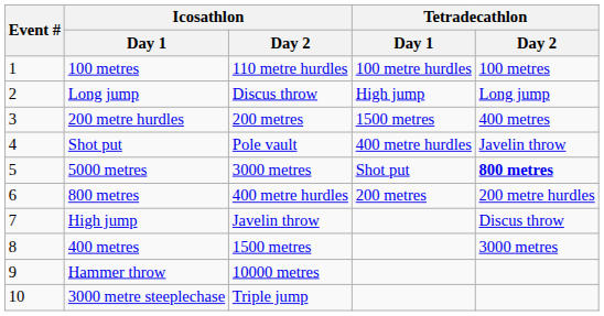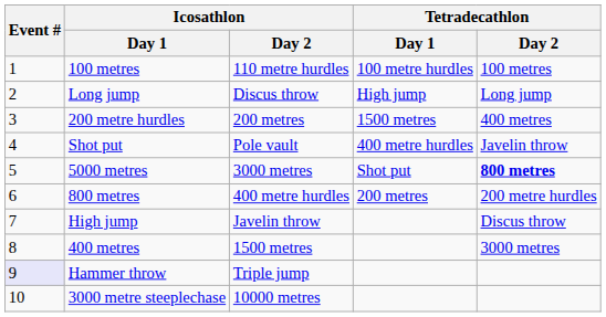Hammer throw | Event #: no background -> lavender background
Hammer throw | Icosathlon / Day 2: 10000 metres -> Triple jump
3000 metre steeplechase | Icosathlon / Day 2: Triple jump -> 10000 metres
